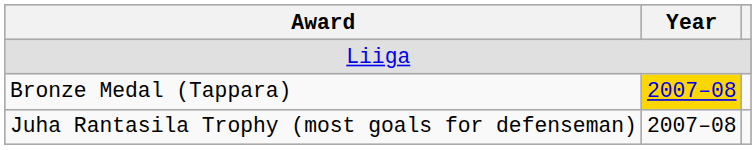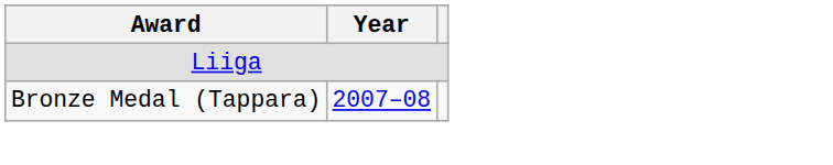Bronze Medal (Tappara) | Year: gold background -> no background
- row: Juha Rantasila Trophy (most goals for defenseman) | 2007–08
